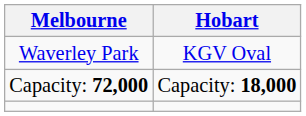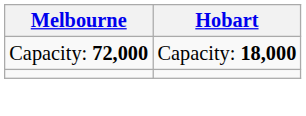- row: Waverley Park | KGV Oval
